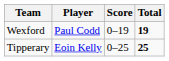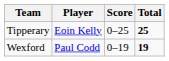rows swapped: Tipperary <-> Wexford
